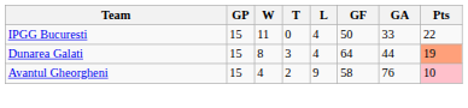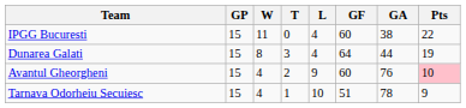IPGG Bucuresti | GF: 50 -> 60
IPGG Bucuresti | GA: 33 -> 38
Dunarea Galati | Pts: lightsalmon background -> no background
Avantul Gheorgheni | GF: 58 -> 60
+ row: Tarnava Odorheiu Secuiesc | 15 | 4 | 1 | 10 | 51 | 78 | 9
